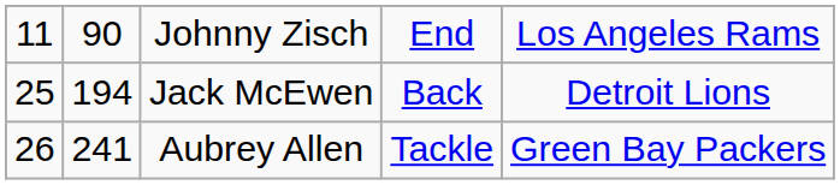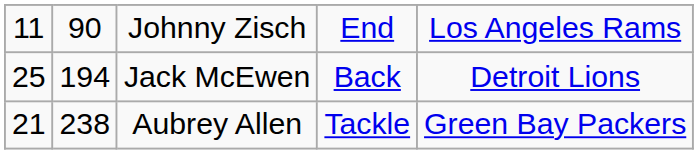Aubrey Allen | column 1: 26 -> 21
Aubrey Allen | column 2: 241 -> 238
